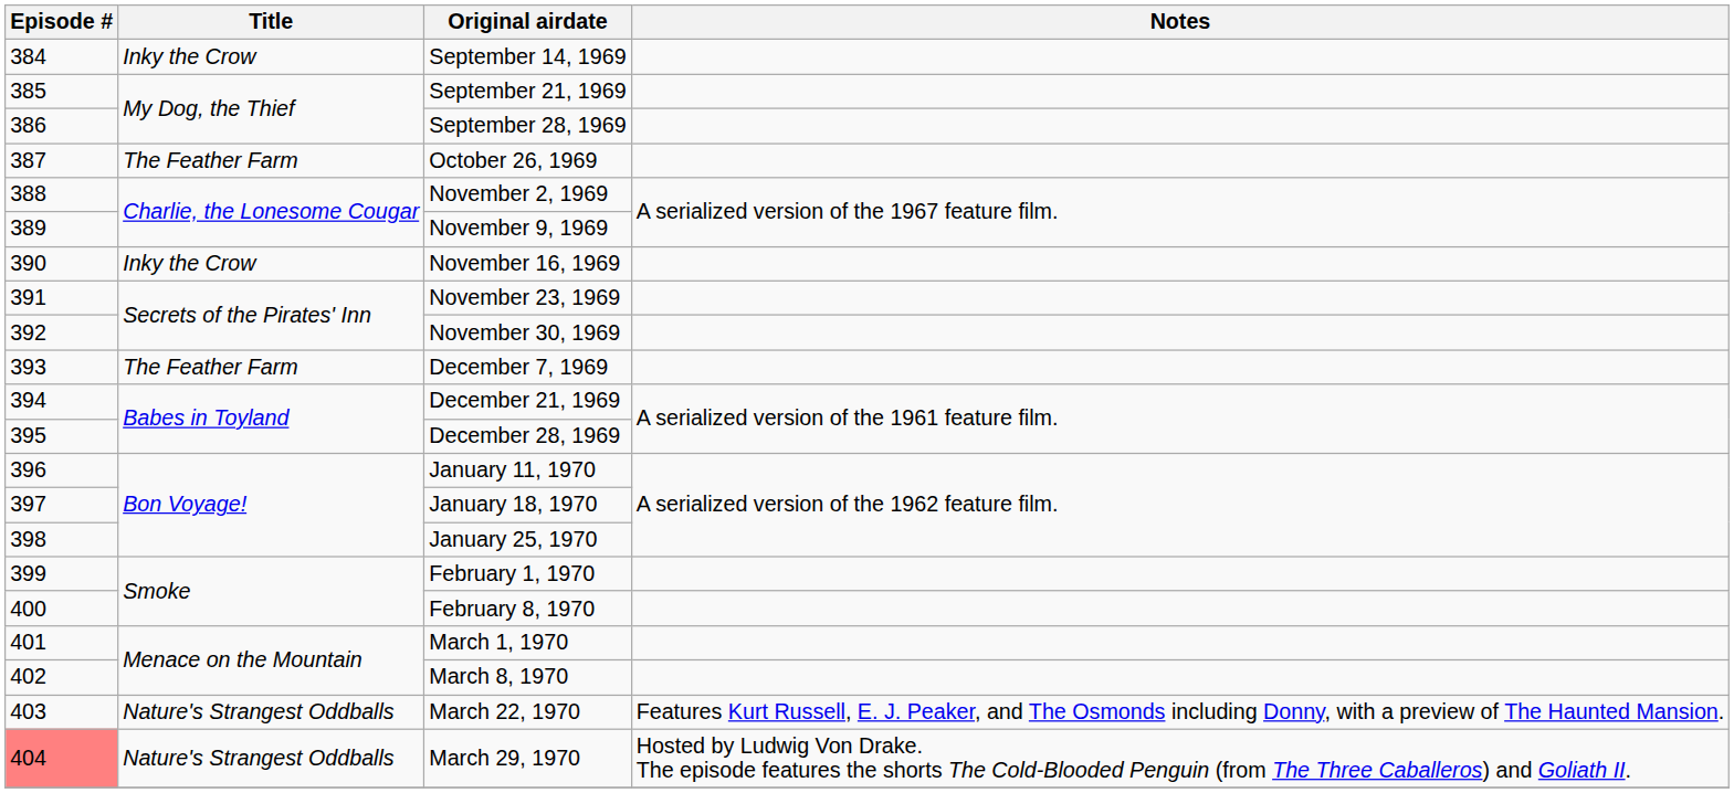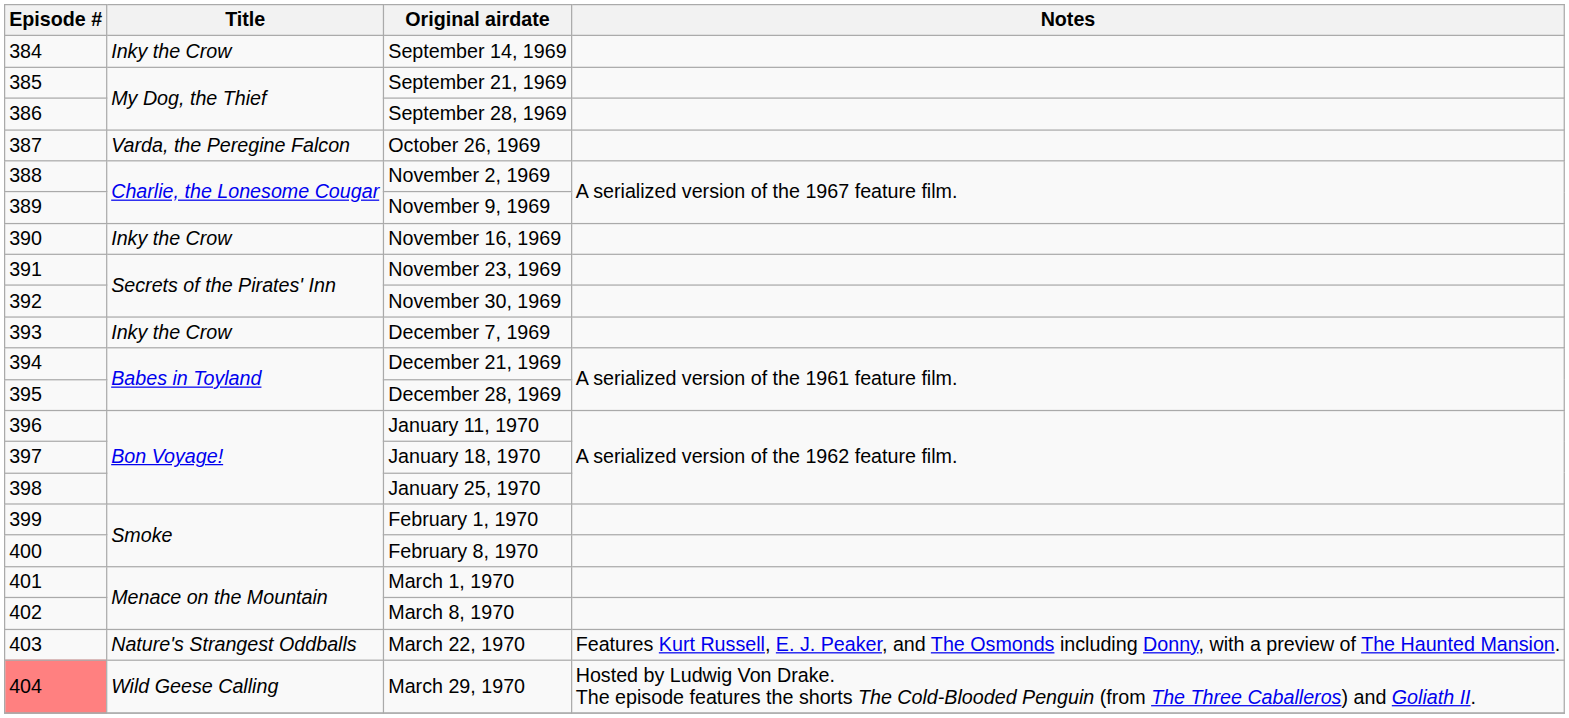October 26, 1969 | Title: The Feather Farm -> Varda, the Peregine Falcon
December 7, 1969 | Title: The Feather Farm -> Inky the Crow
March 29, 1970 | Title: Nature's Strangest Oddballs -> Wild Geese Calling
